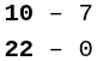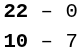rows swapped: 10 – 7 <-> 22 – 0
